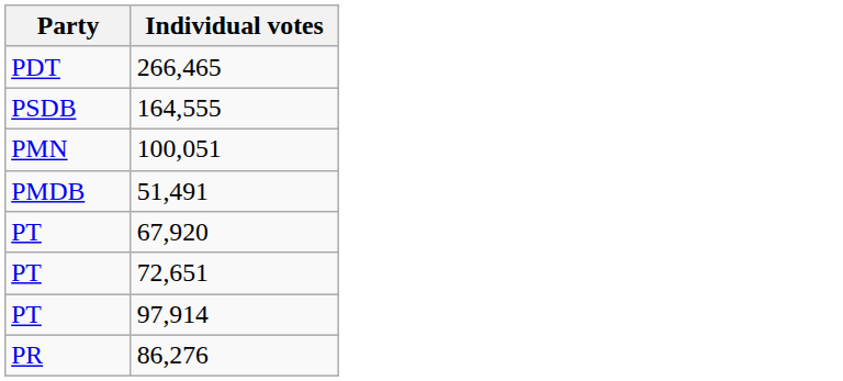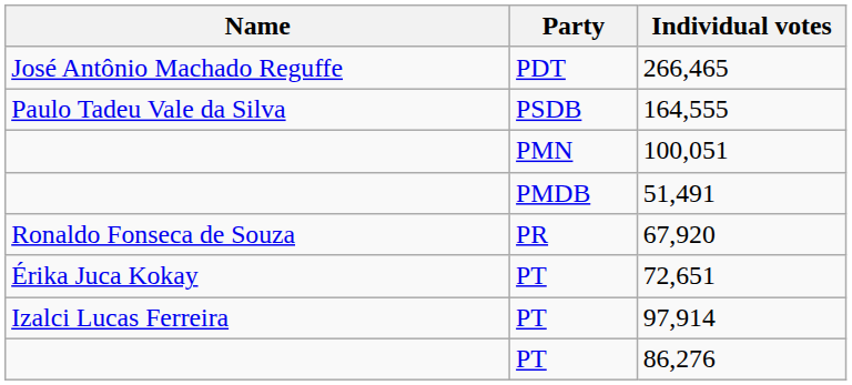+ column: Name | José Antônio Machado Reguffe | Paulo Tadeu Vale da Silva | Ronaldo Fonseca de Souza | Érika Juca Kokay | Izalci Lucas Ferreira
67,920 | Party: PT -> PR
86,276 | Party: PR -> PT
